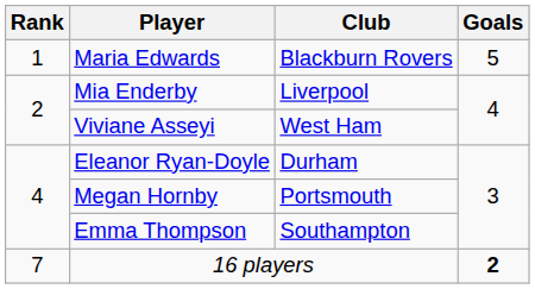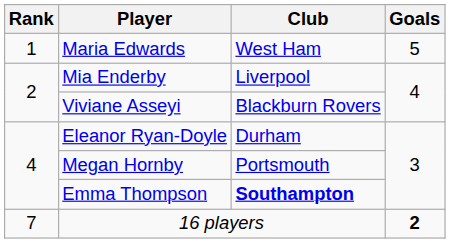Maria Edwards | Club: Blackburn Rovers -> West Ham
Viviane Asseyi | Club: West Ham -> Blackburn Rovers
Emma Thompson | Club: normal -> bold
